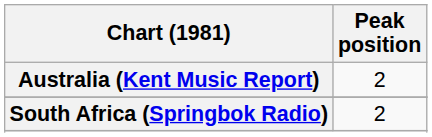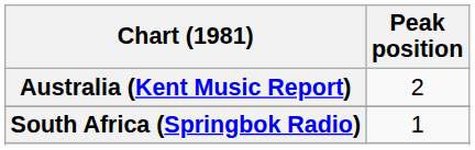South Africa (Springbok Radio) | Peak position: 2 -> 1
